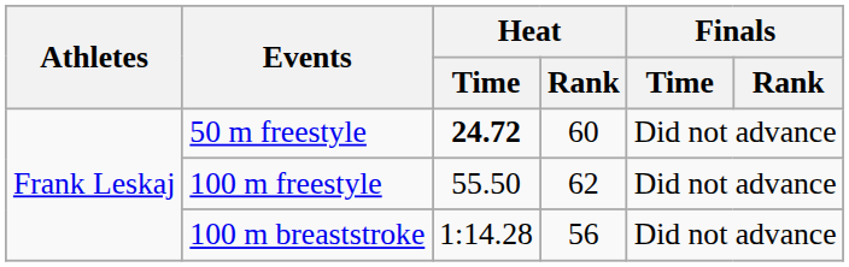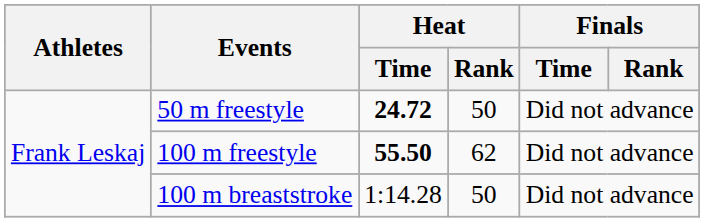50 m freestyle | Heat / Rank: 60 -> 50
100 m freestyle | Heat / Time: normal -> bold
100 m breaststroke | Heat / Rank: 56 -> 50
